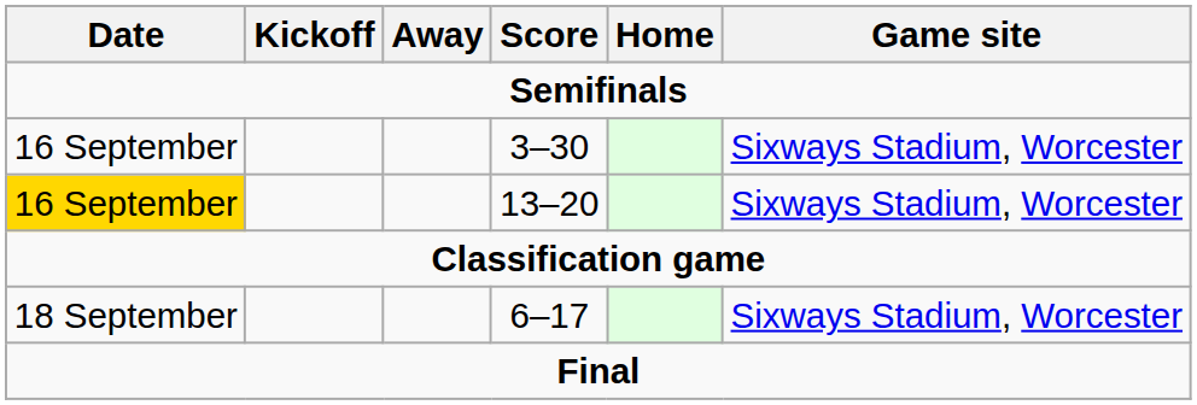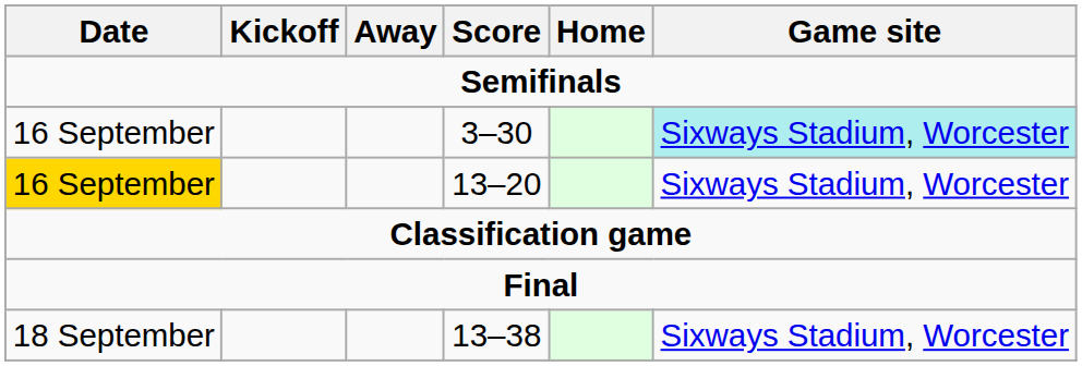3–30 | Game site: no background -> paleturquoise background
- row: 18 September | 6–17 | Sixways Stadium, Worcester
+ row: 18 September | 13–38 | Sixways Stadium, Worcester
